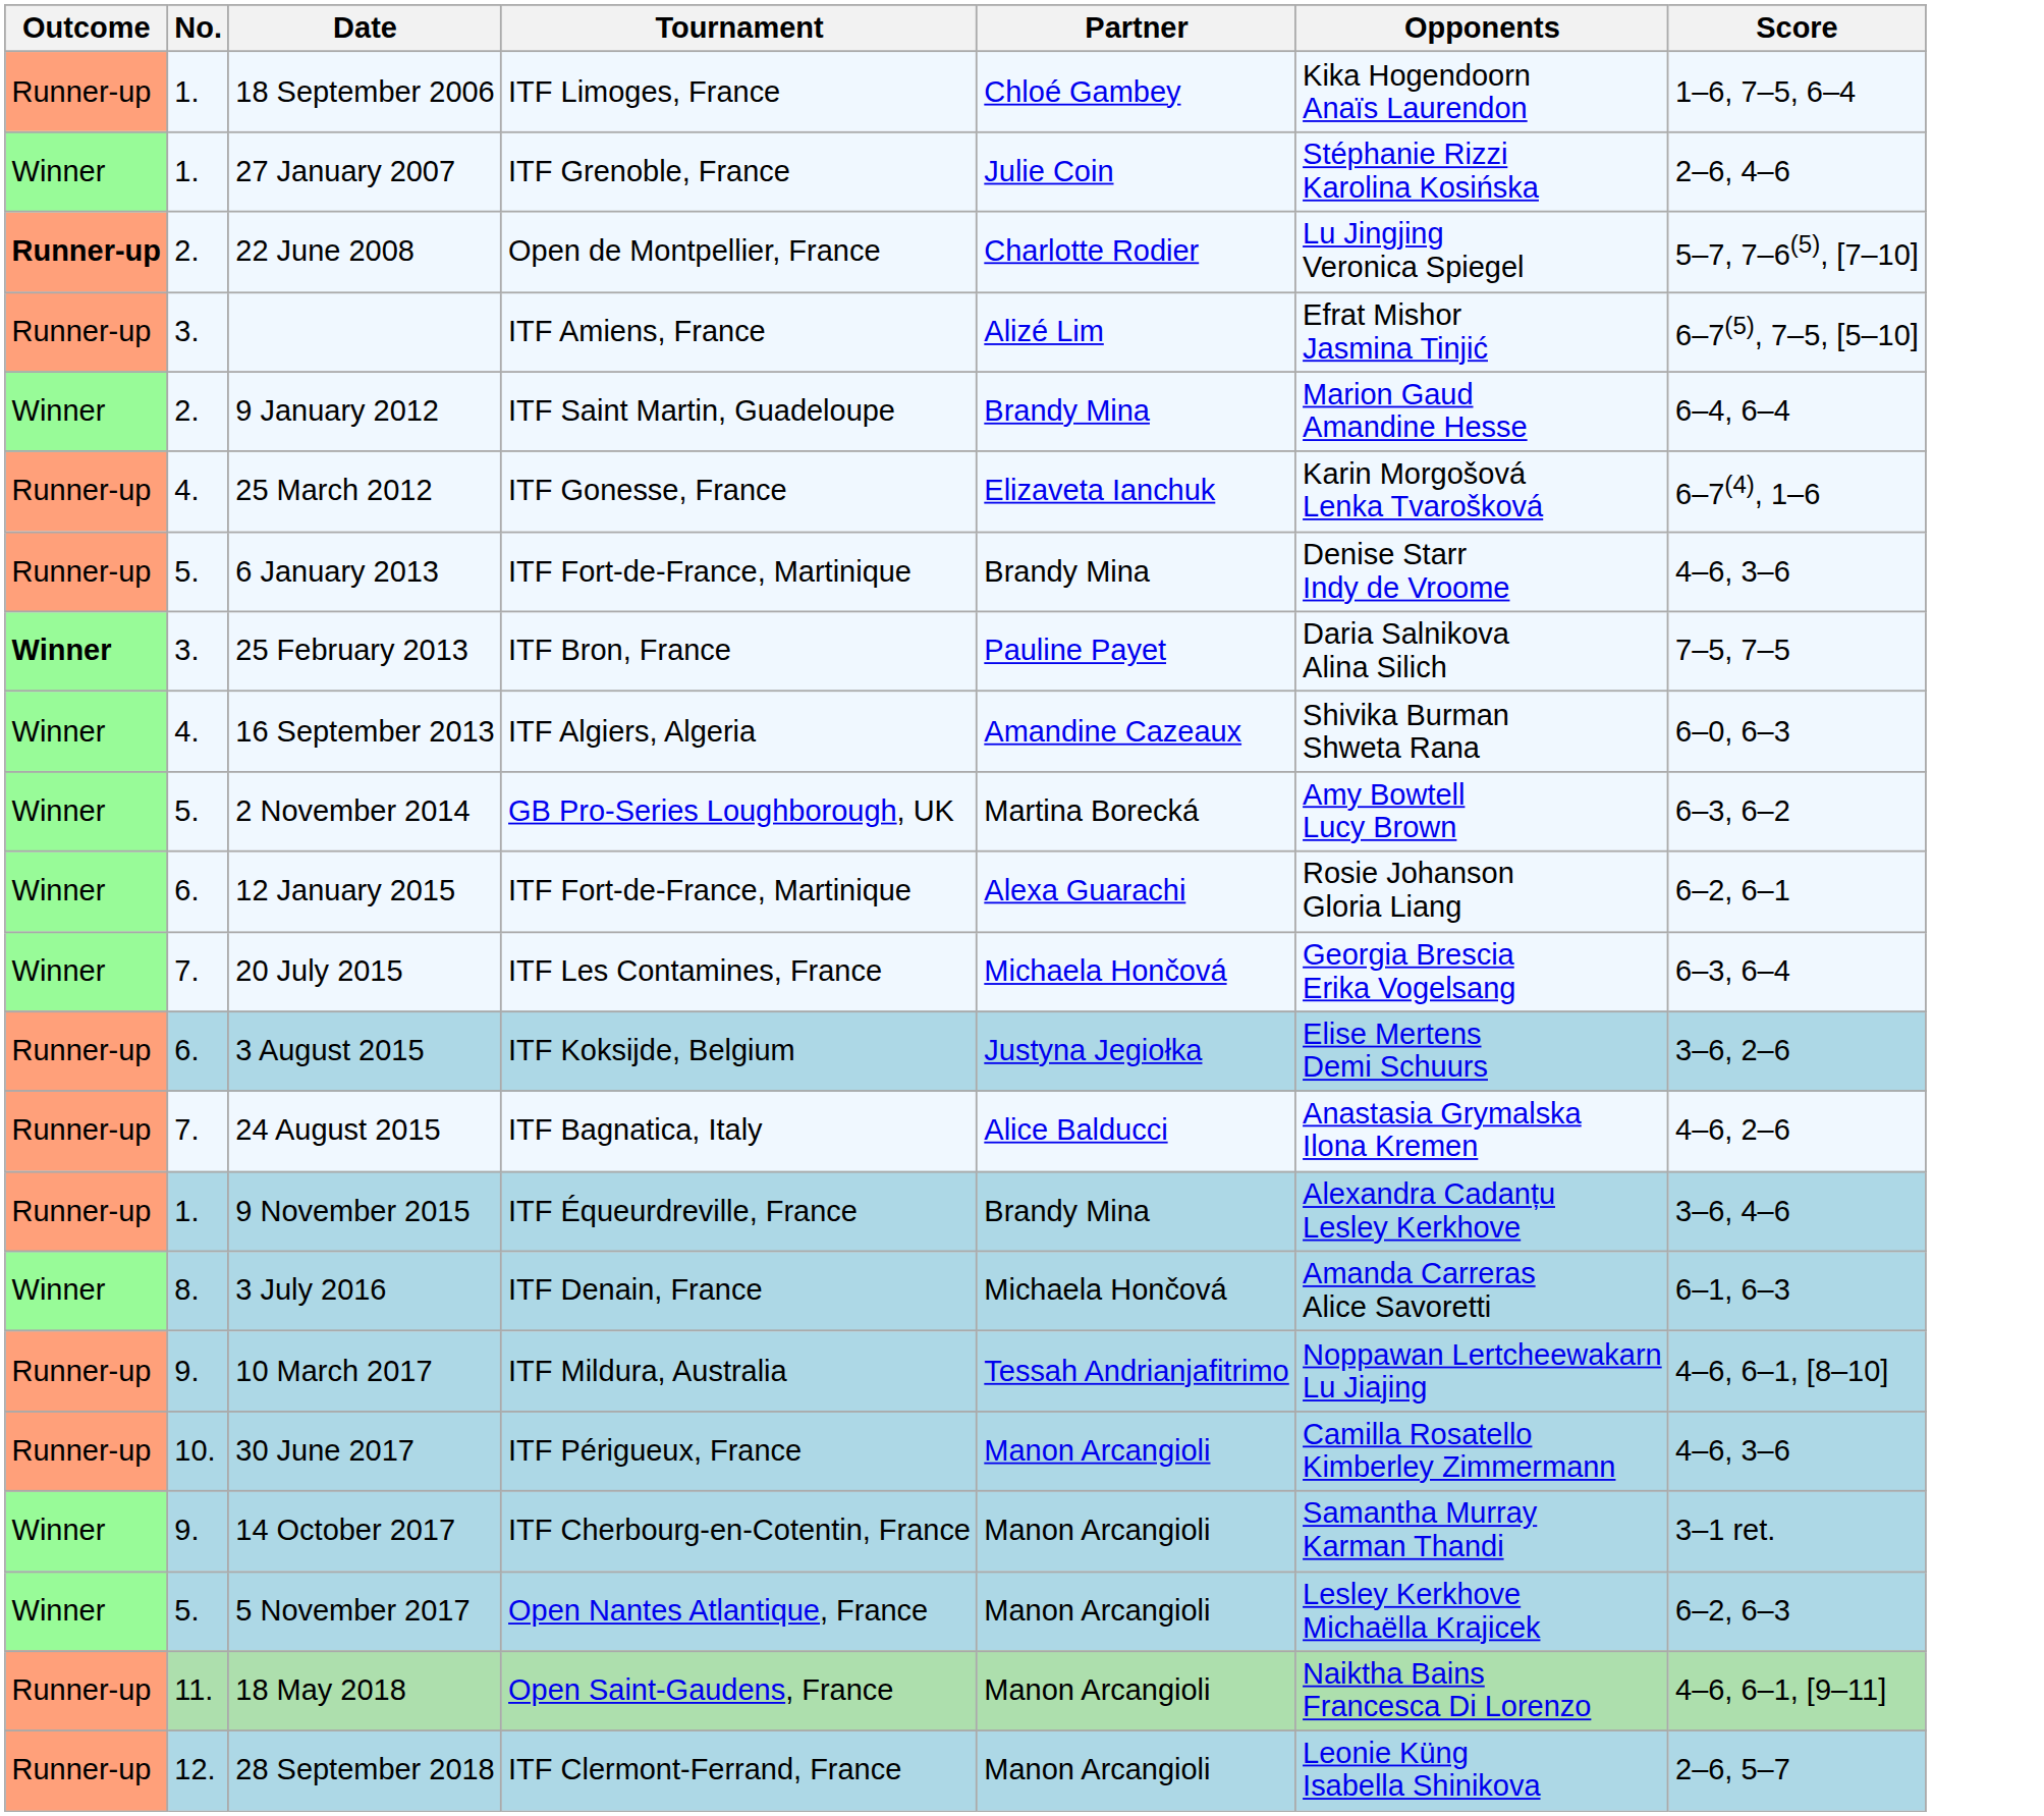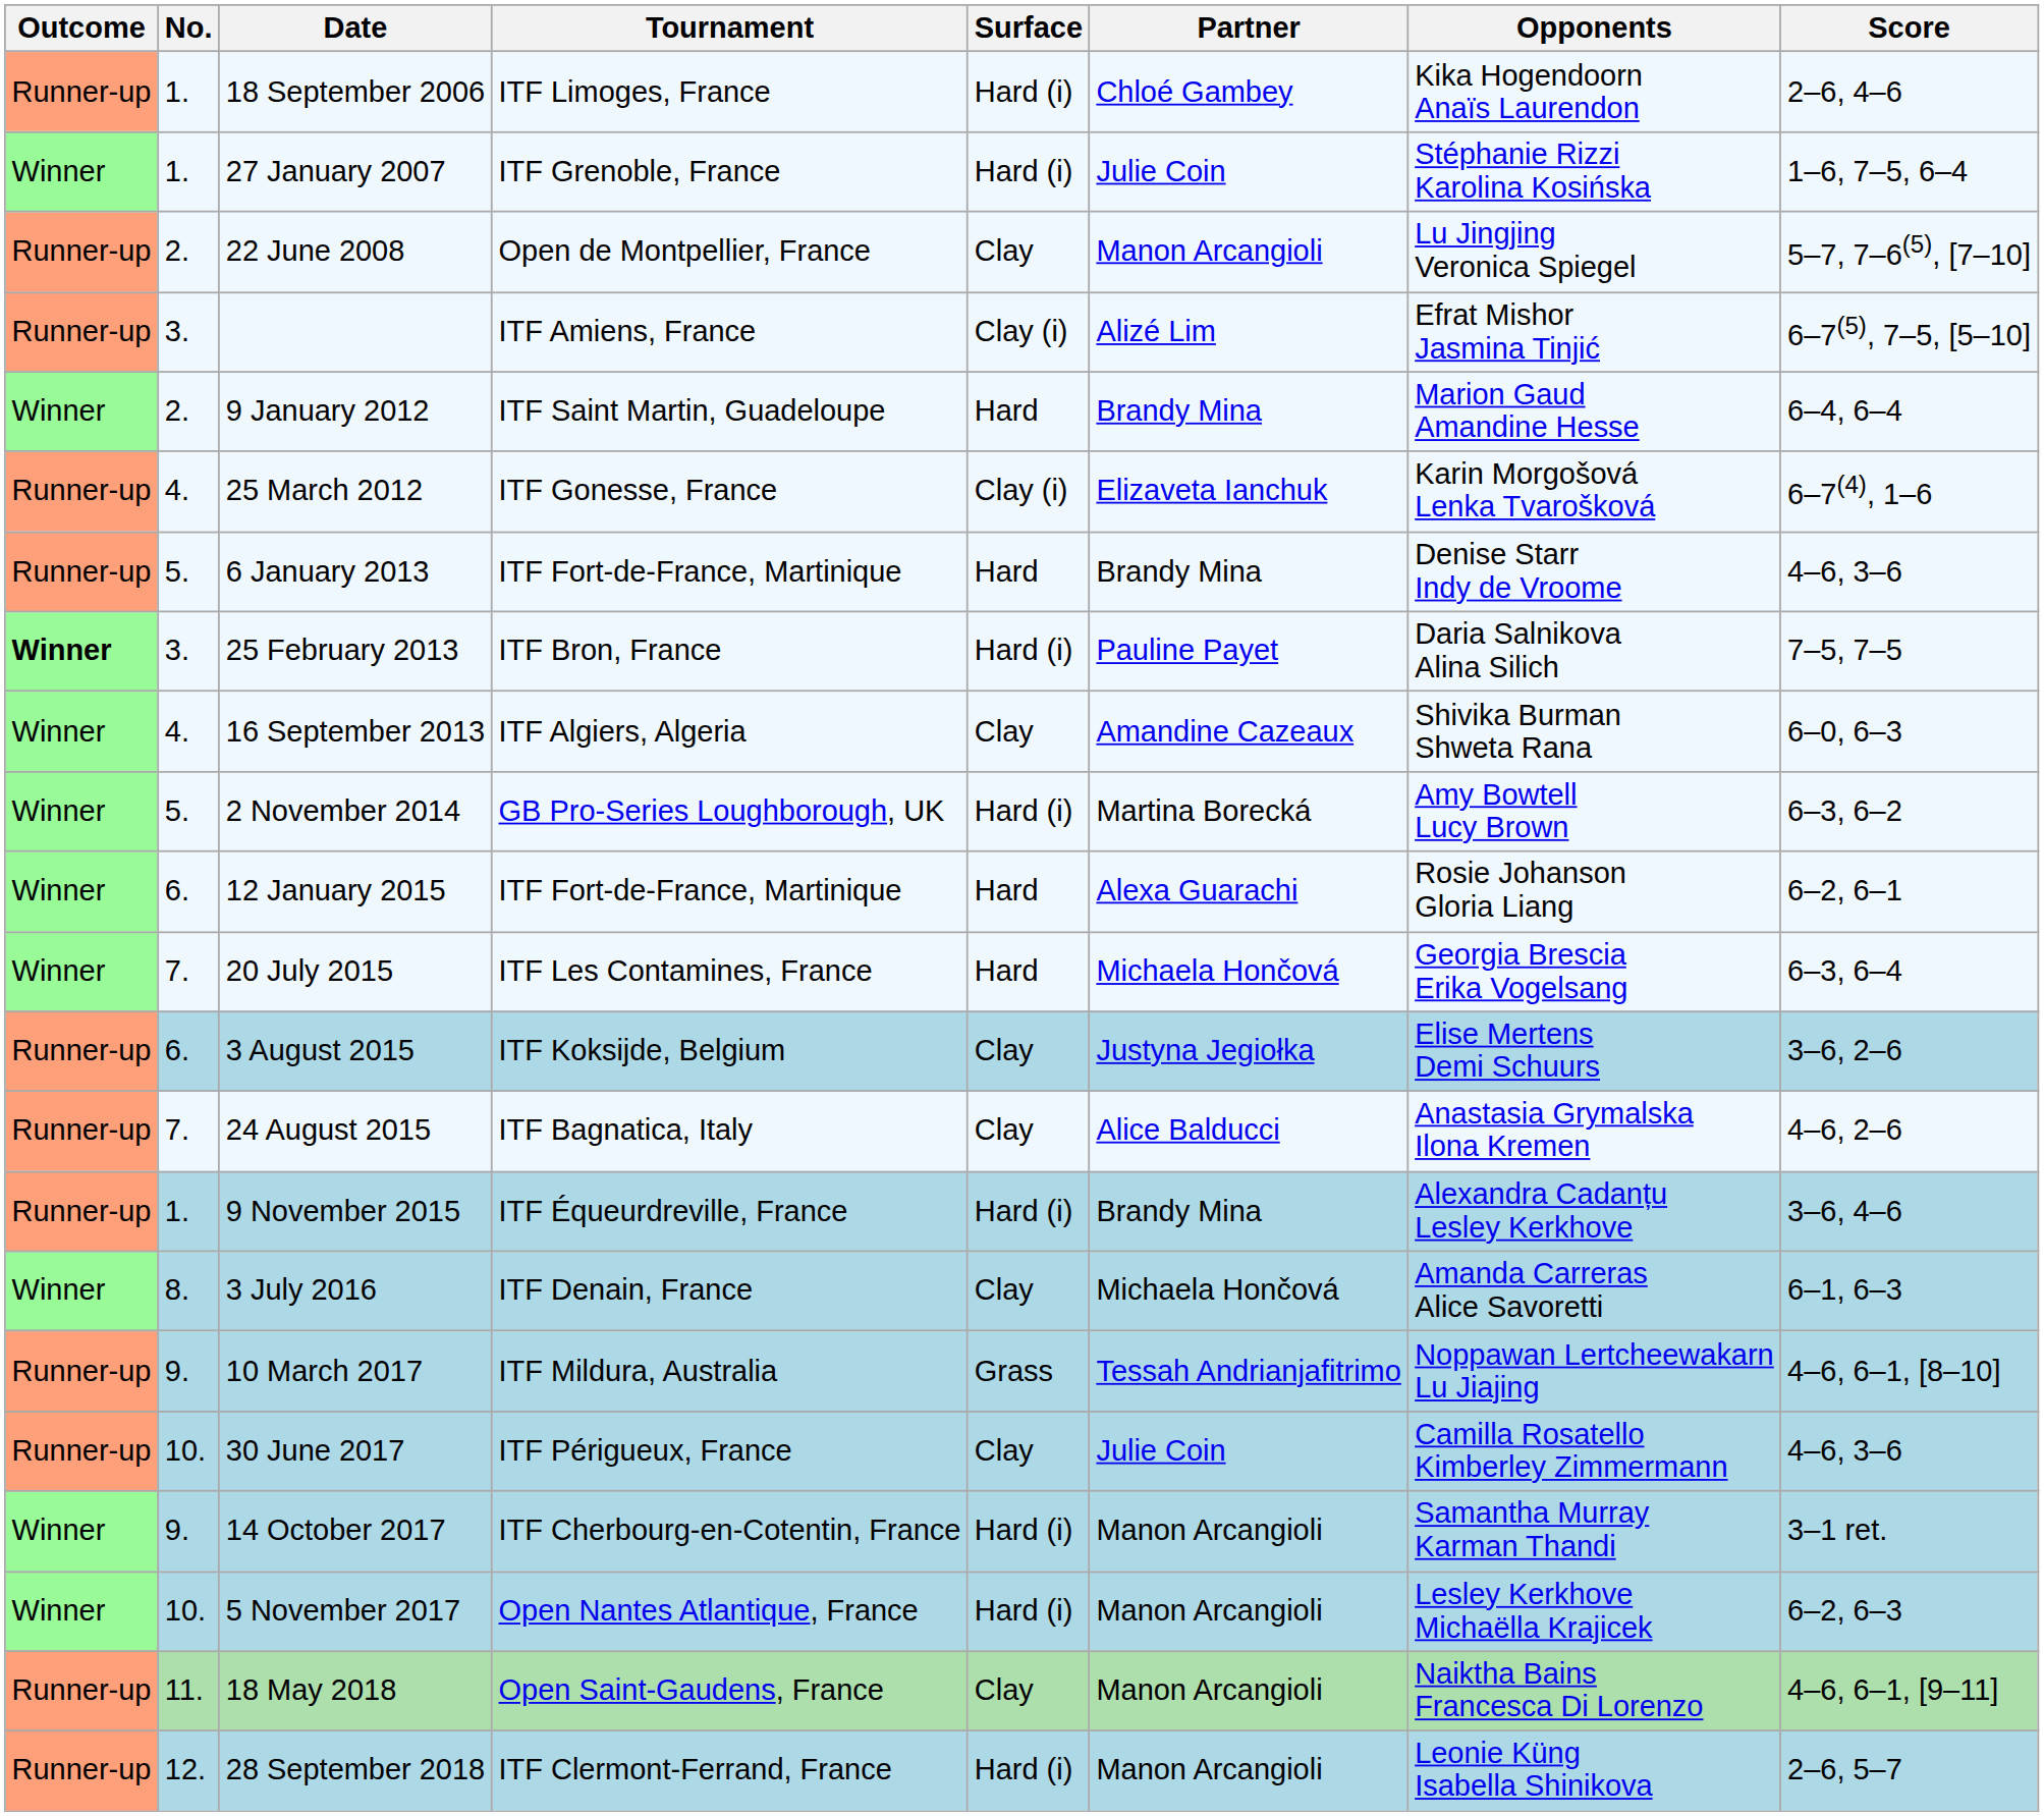+ column: Surface | Hard (i) | Hard (i) | Clay | Clay (i) | Hard | Clay (i) | Hard | Hard (i) | Clay | Hard (i) | Hard | Hard | Clay | Clay | Hard (i) | Clay | Grass | Clay | Hard (i) | Hard (i) | Clay | Hard (i)
18 September 2006 | Score: 1–6, 7–5, 6–4 -> 2–6, 4–6
27 January 2007 | Score: 2–6, 4–6 -> 1–6, 7–5, 6–4
22 June 2008 | Outcome: bold -> normal
22 June 2008 | Partner: Charlotte Rodier -> Manon Arcangioli
30 June 2017 | Partner: Manon Arcangioli -> Julie Coin
5 November 2017 | No.: 5. -> 10.
